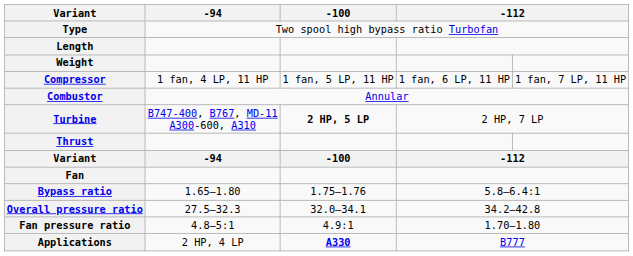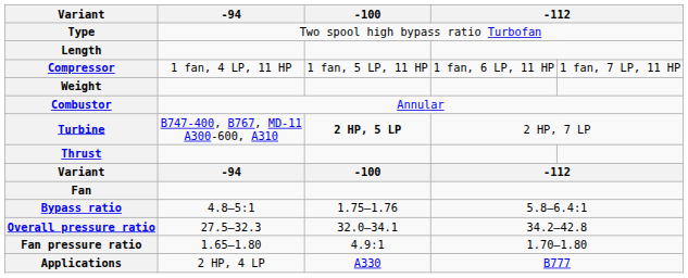rows swapped: Weight <-> Compressor
Bypass ratio | -94: 1.65–1.80 -> 4.8–5:1
Fan pressure ratio | -94: 4.8–5:1 -> 1.65–1.80
Applications | -100: bold -> normal
